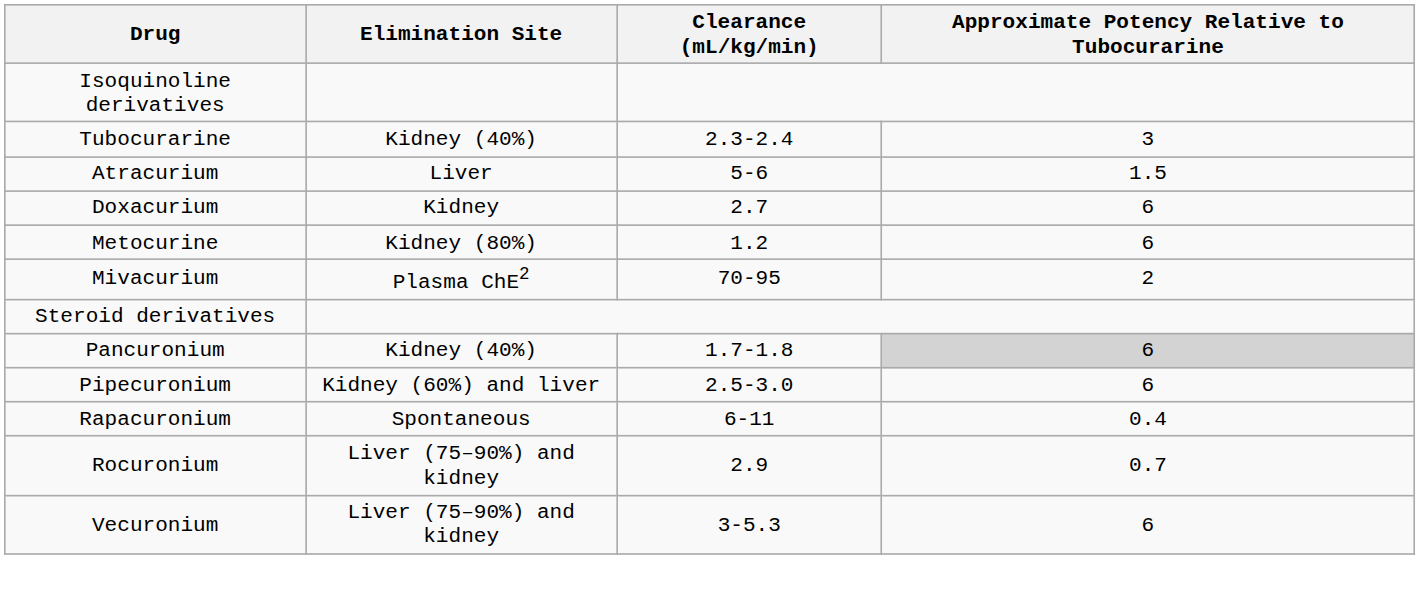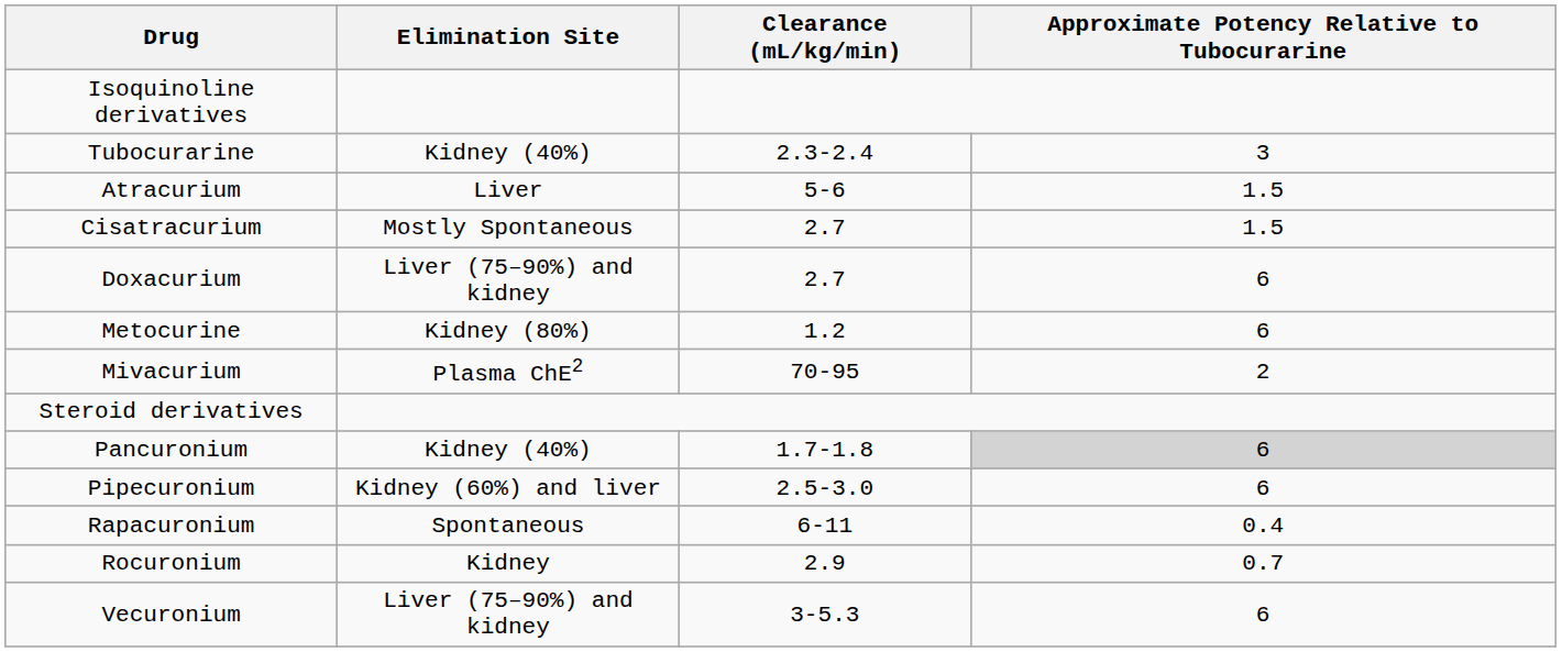+ row: Cisatracurium | Mostly Spontaneous | 2.7 | 1.5
Doxacurium | Elimination Site: Kidney -> Liver (75–90%) and kidney
Rocuronium | Elimination Site: Liver (75–90%) and kidney -> Kidney
